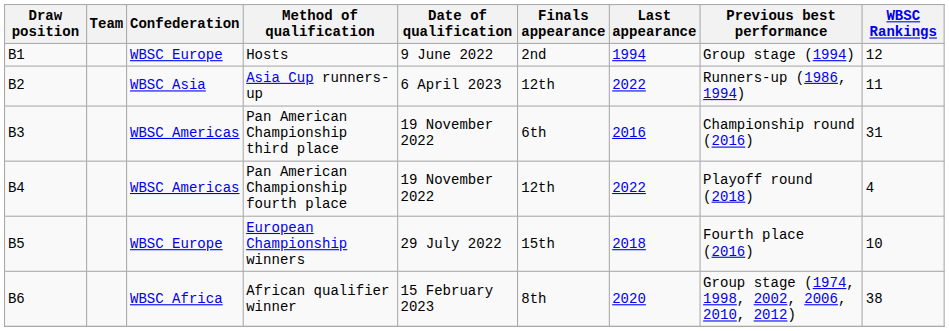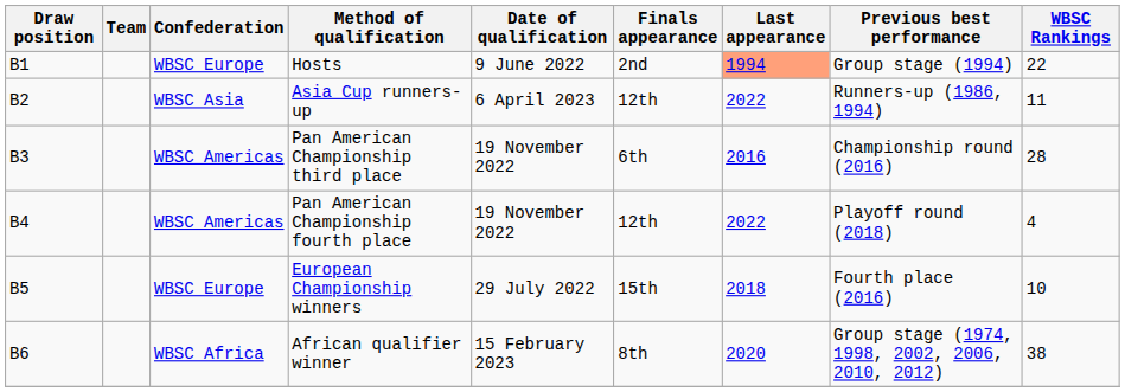Hosts | Last appearance: no background -> lightsalmon background
Hosts | WBSC Rankings: 12 -> 22
Pan American Championship third place | WBSC Rankings: 31 -> 28
